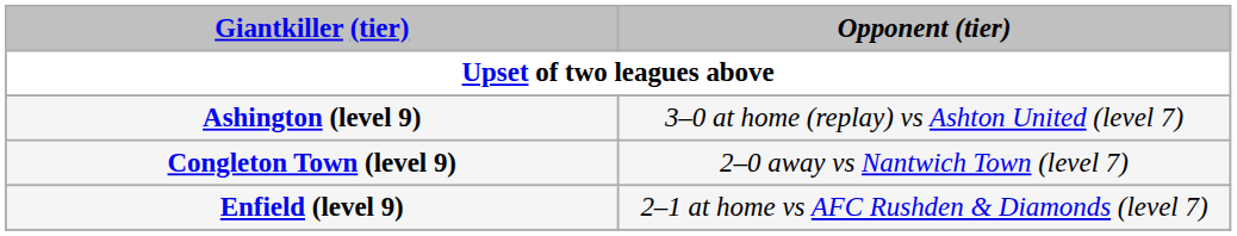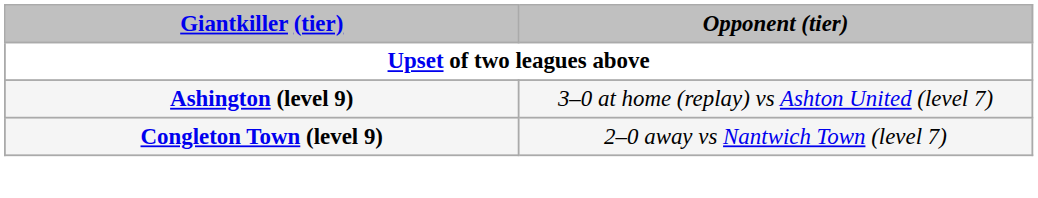- row: Enfield (level 9) | 2–1 at home vs AFC Rushden & Diamonds (level 7)
